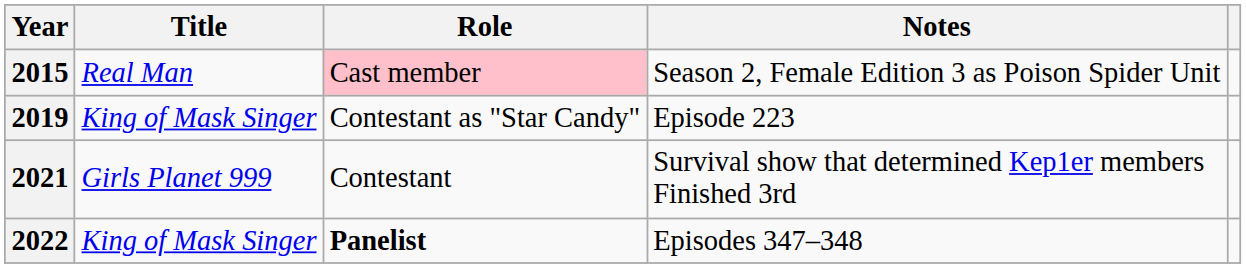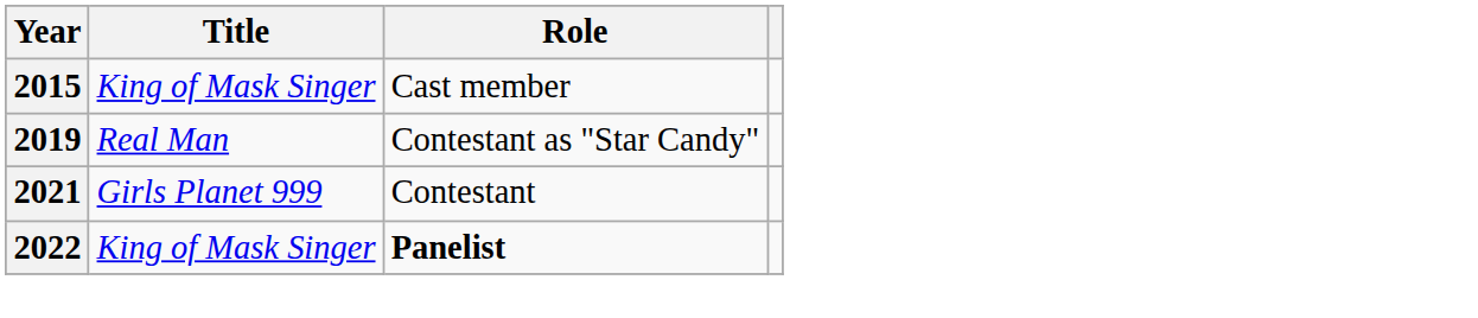- column: Notes | Season 2, Female Edition 3 as Poison Spider Unit | Episode 223 | Survival show that determined Kep1er members Finished 3rd | Episodes 347–348
2015 | Title: Real Man -> King of Mask Singer
2015 | Role: pink background -> no background
2019 | Title: King of Mask Singer -> Real Man
